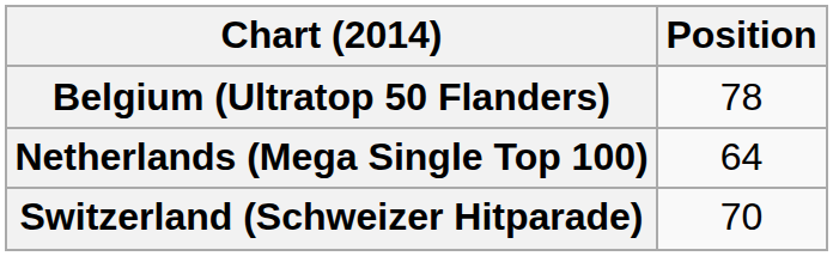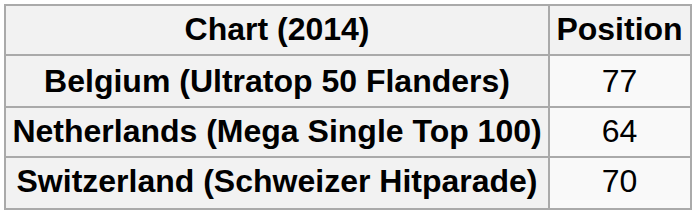Belgium (Ultratop 50 Flanders) | Position: 78 -> 77
